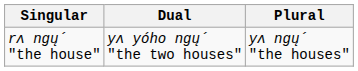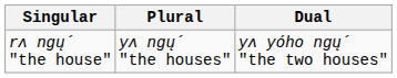columns swapped: Dual <-> Plural
